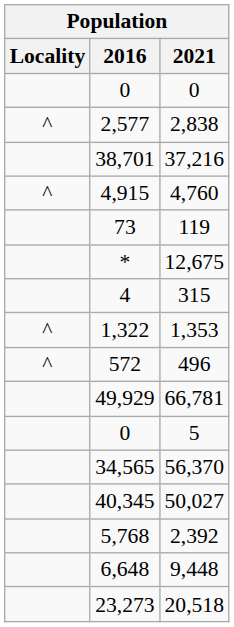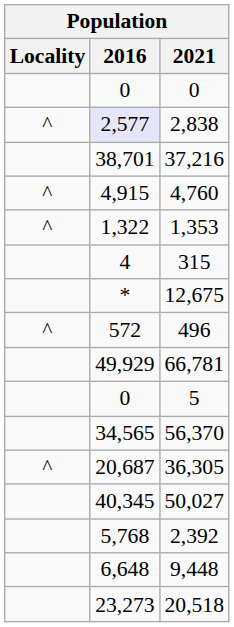2,838 | 2016: no background -> lavender background
- row: 73 | 119
rows swapped: 1,353 <-> 12,675
+ row: ^ | 20,687 | 36,305
